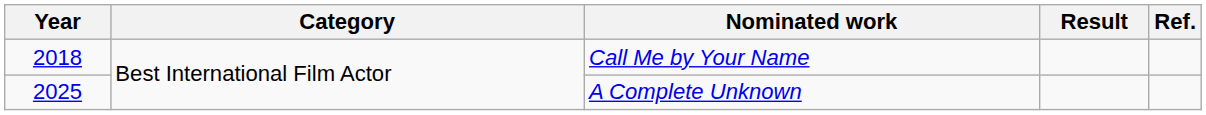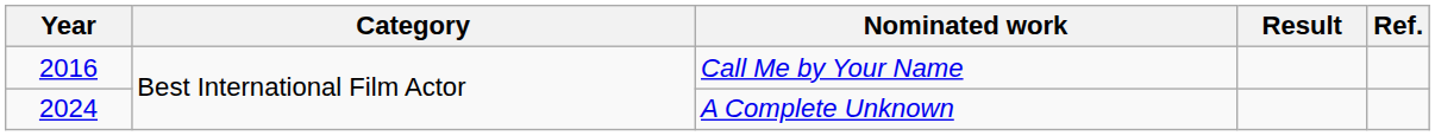Call Me by Your Name | Year: 2018 -> 2016
A Complete Unknown | Year: 2025 -> 2024
